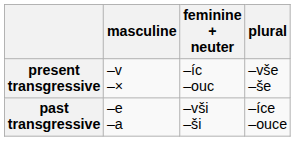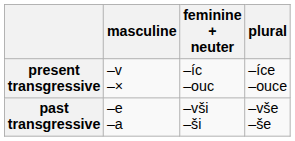present transgressive | plural: –vše –še -> –íce –ouce
past transgressive | plural: –íce –ouce -> –vše –še
